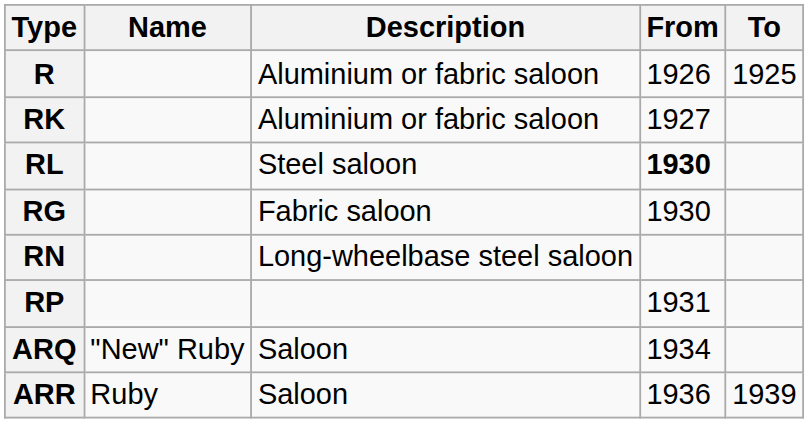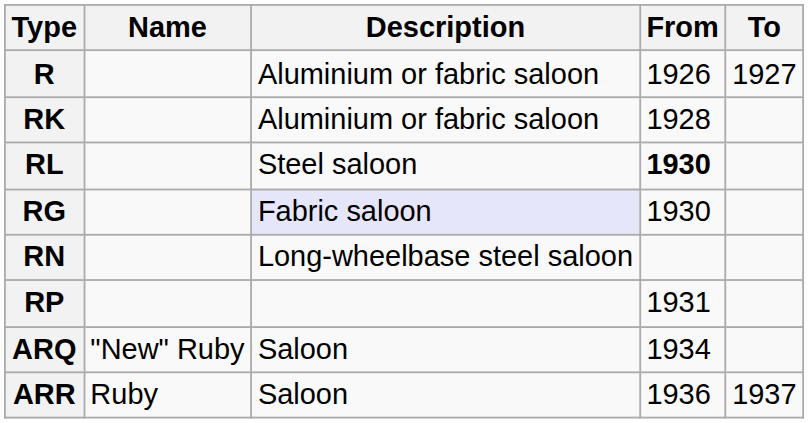R | To: 1925 -> 1927
RK | From: 1927 -> 1928
RG | Description: no background -> lavender background
ARR | To: 1939 -> 1937
